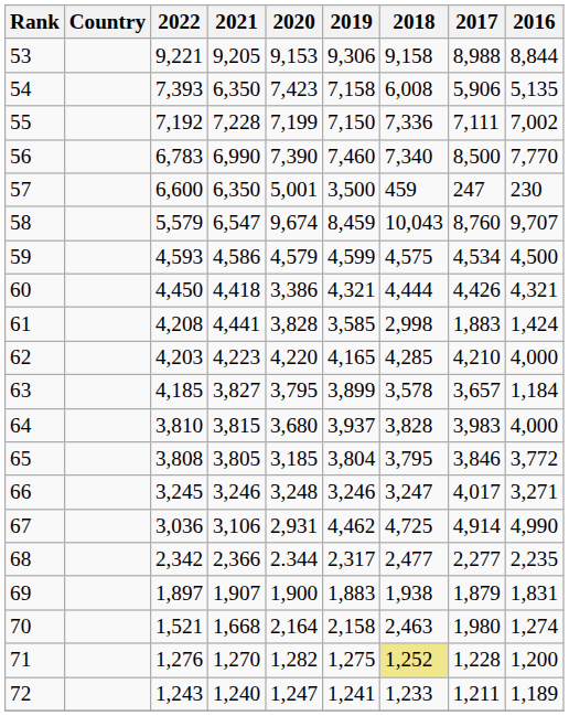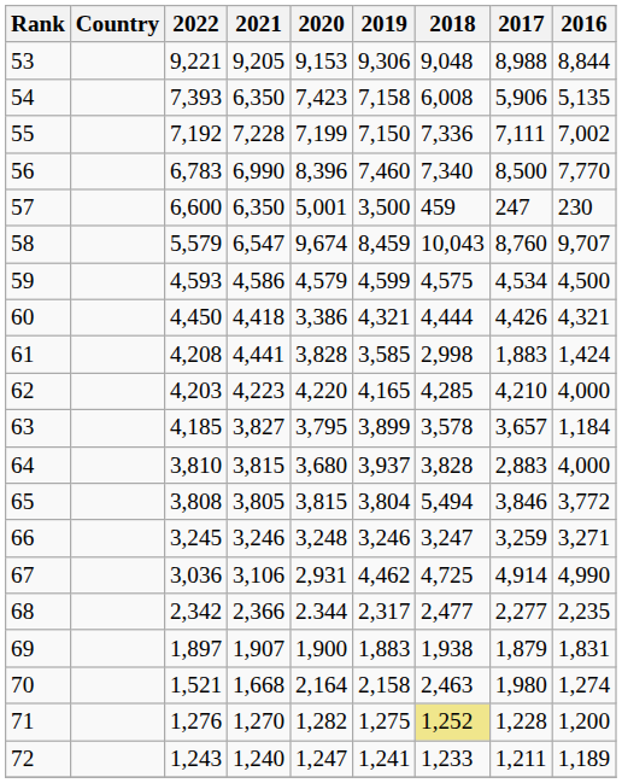53 | 2018: 9,158 -> 9,048
56 | 2020: 7,390 -> 8,396
64 | 2017: 3,983 -> 2,883
65 | 2020: 3,185 -> 3,815
65 | 2018: 3,795 -> 5,494
66 | 2017: 4,017 -> 3,259
